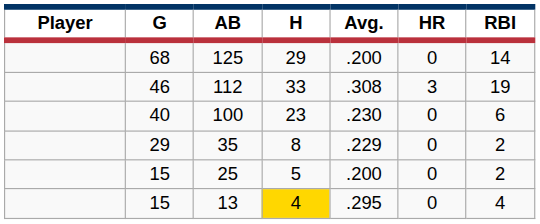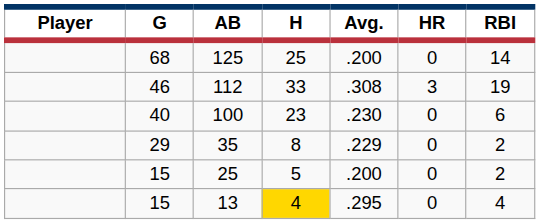125 | H: 29 -> 25
